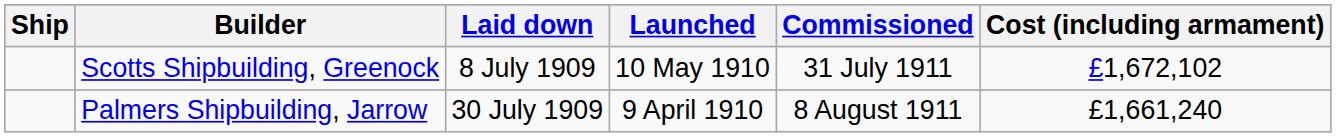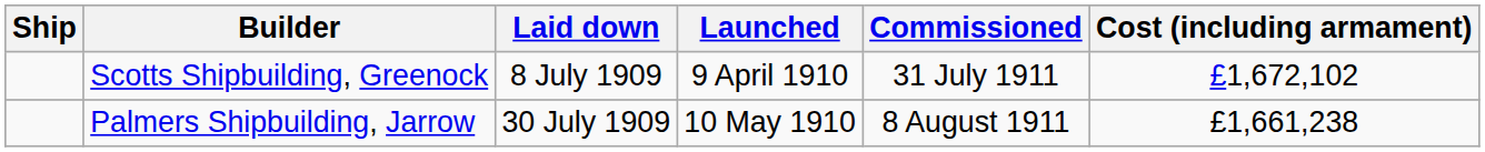Scotts Shipbuilding, Greenock | Launched: 10 May 1910 -> 9 April 1910
Palmers Shipbuilding, Jarrow | Launched: 9 April 1910 -> 10 May 1910
Palmers Shipbuilding, Jarrow | Cost (including armament): £1,661,240 -> £1,661,238
